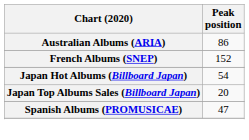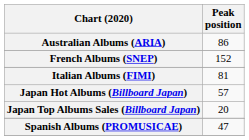+ row: Italian Albums (FIMI) | 81
Japan Hot Albums (Billboard Japan) | Peak position: 54 -> 57
